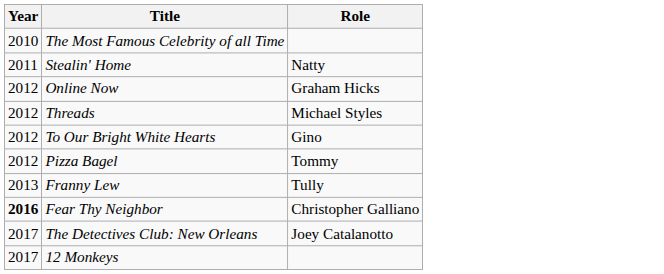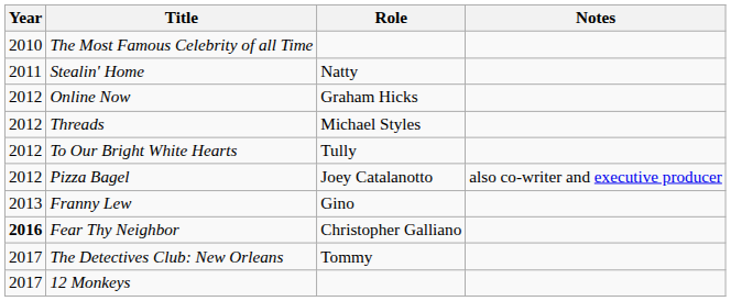+ column: Notes | also co-writer and executive producer
To Our Bright White Hearts | Role: Gino -> Tully
Pizza Bagel | Role: Tommy -> Joey Catalanotto
Franny Lew | Role: Tully -> Gino
The Detectives Club: New Orleans | Role: Joey Catalanotto -> Tommy
